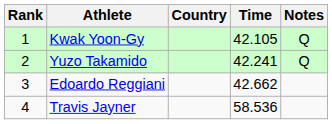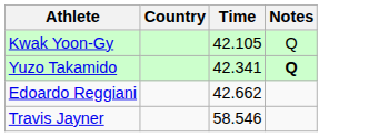- column: Rank | 1 | 2 | 3 | 4
Yuzo Takamido | Time: 42.241 -> 42.341
Yuzo Takamido | Notes: normal -> bold
Travis Jayner | Time: 58.536 -> 58.546
